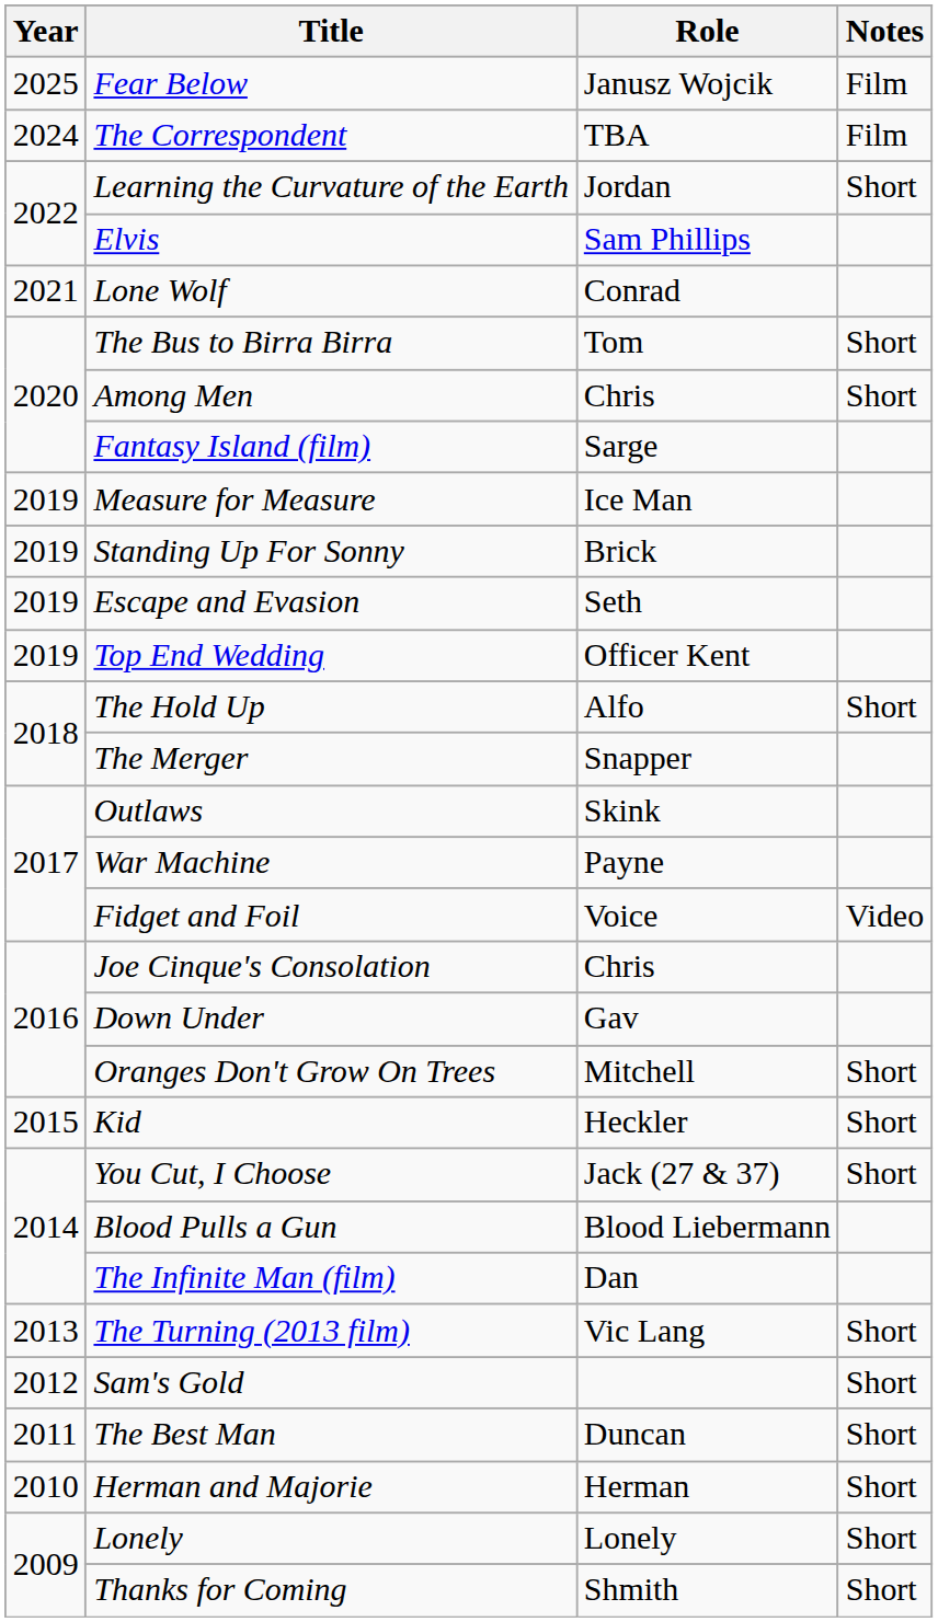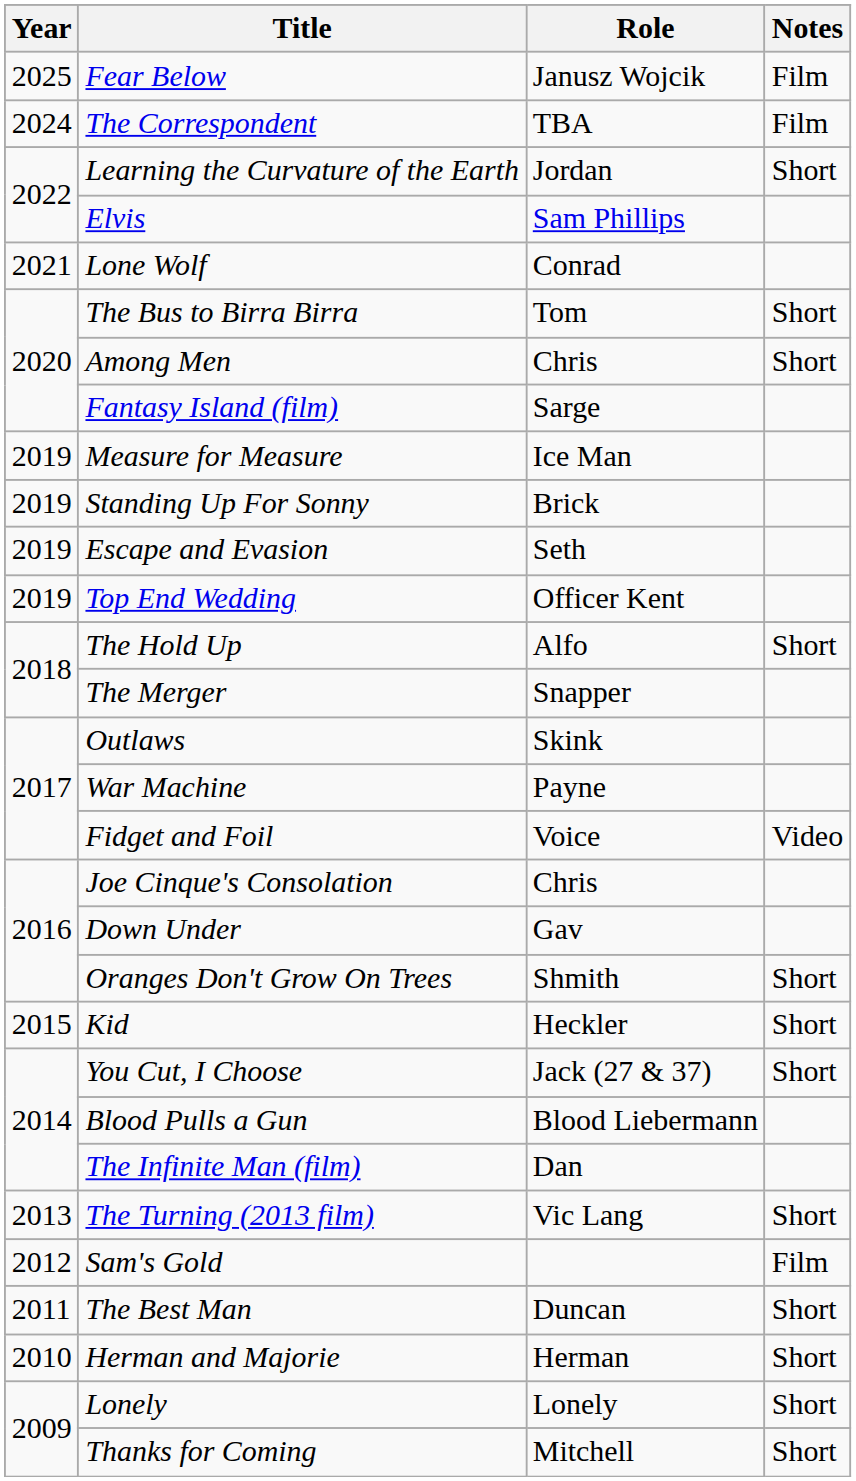Oranges Don't Grow On Trees | Role: Mitchell -> Shmith
Sam's Gold | Notes: Short -> Film
Thanks for Coming | Role: Shmith -> Mitchell
